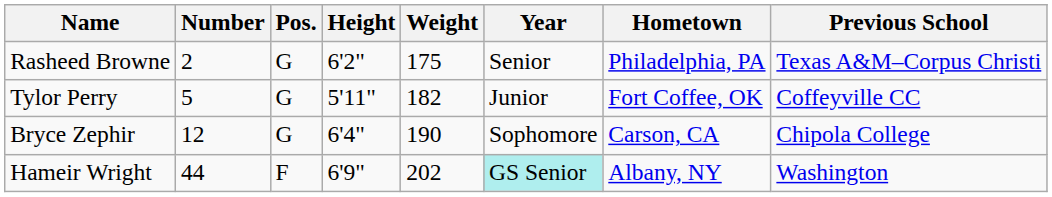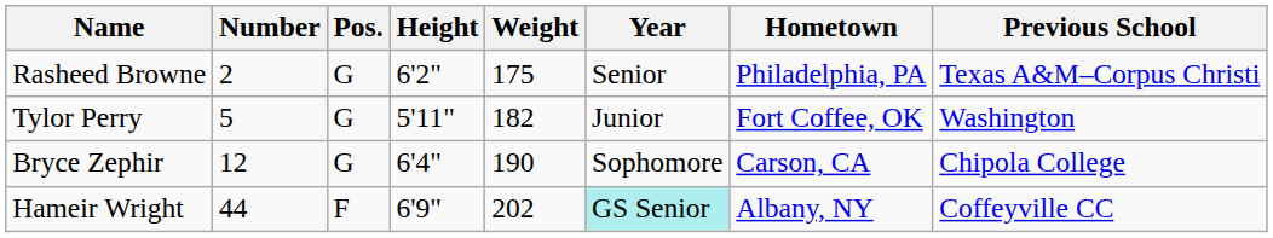Tylor Perry | Previous School: Coffeyville CC -> Washington
Hameir Wright | Previous School: Washington -> Coffeyville CC
